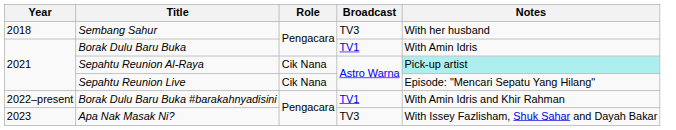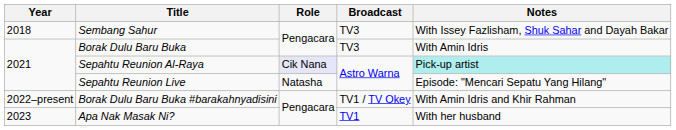Sembang Sahur | Notes: With her husband -> With Issey Fazlisham, Shuk Sahar and Dayah Bakar
Borak Dulu Baru Buka | Broadcast: TV1 -> TV3
Sepahtu Reunion Al-Raya | Role: no background -> lavender background
Sepahtu Reunion Live | Role: Cik Nana -> Natasha
Borak Dulu Baru Buka #barakahnyadisini | Broadcast: TV1 -> TV1 / TV Okey
Apa Nak Masak Ni? | Broadcast: TV3 -> TV1
Apa Nak Masak Ni? | Notes: With Issey Fazlisham, Shuk Sahar and Dayah Bakar -> With her husband
